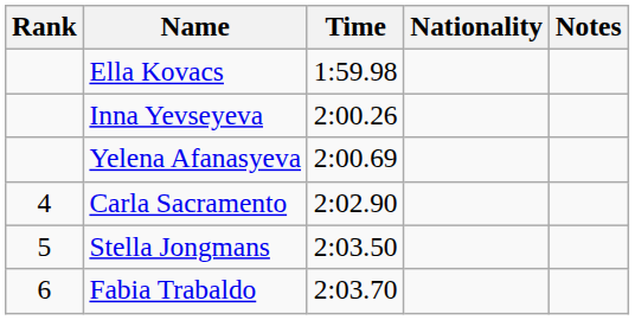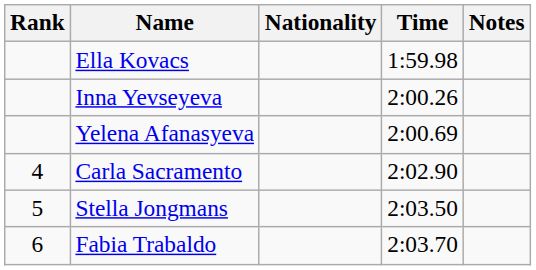columns swapped: Nationality <-> Time
